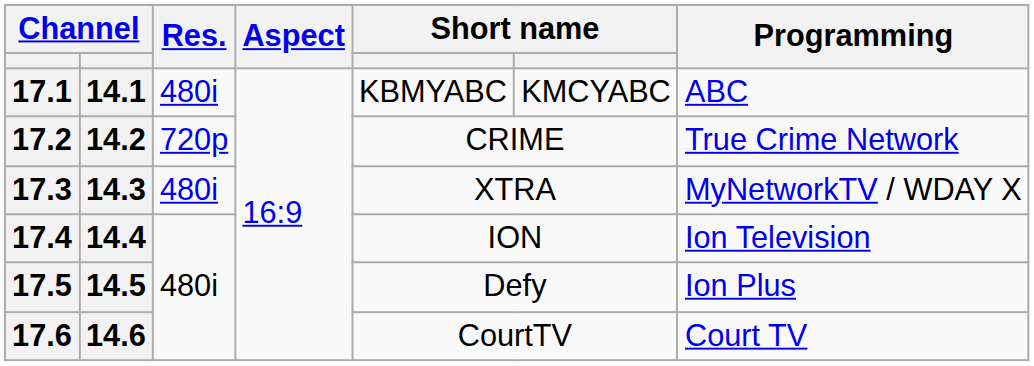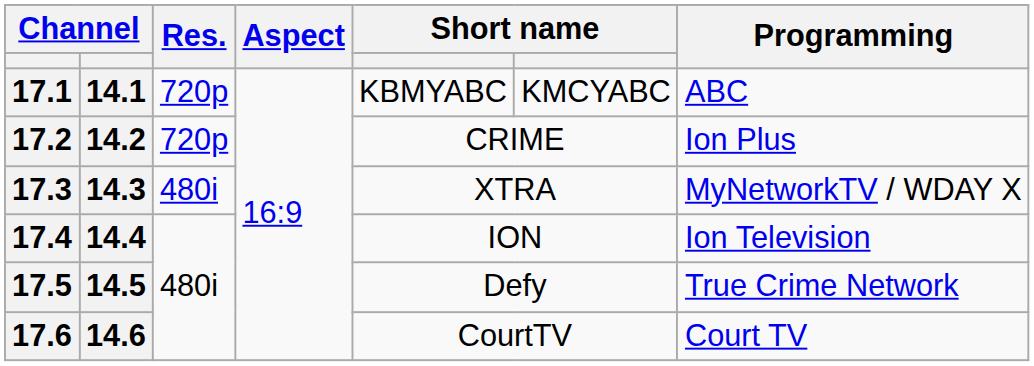17.1 | Res.: 480i -> 720p
17.2 | Programming: True Crime Network -> Ion Plus
17.5 | Programming: Ion Plus -> True Crime Network
